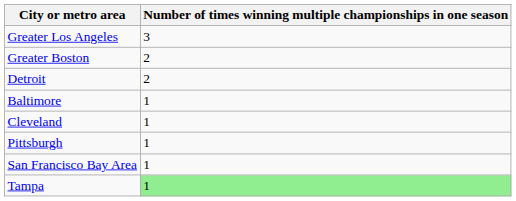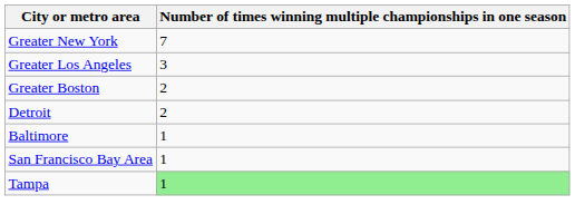+ row: Greater New York | 7
- row: Cleveland | 1
- row: Pittsburgh | 1
